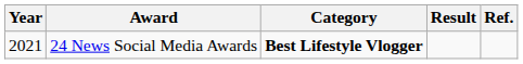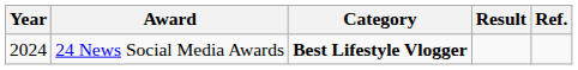24 News Social Media Awards | Year: 2021 -> 2024
